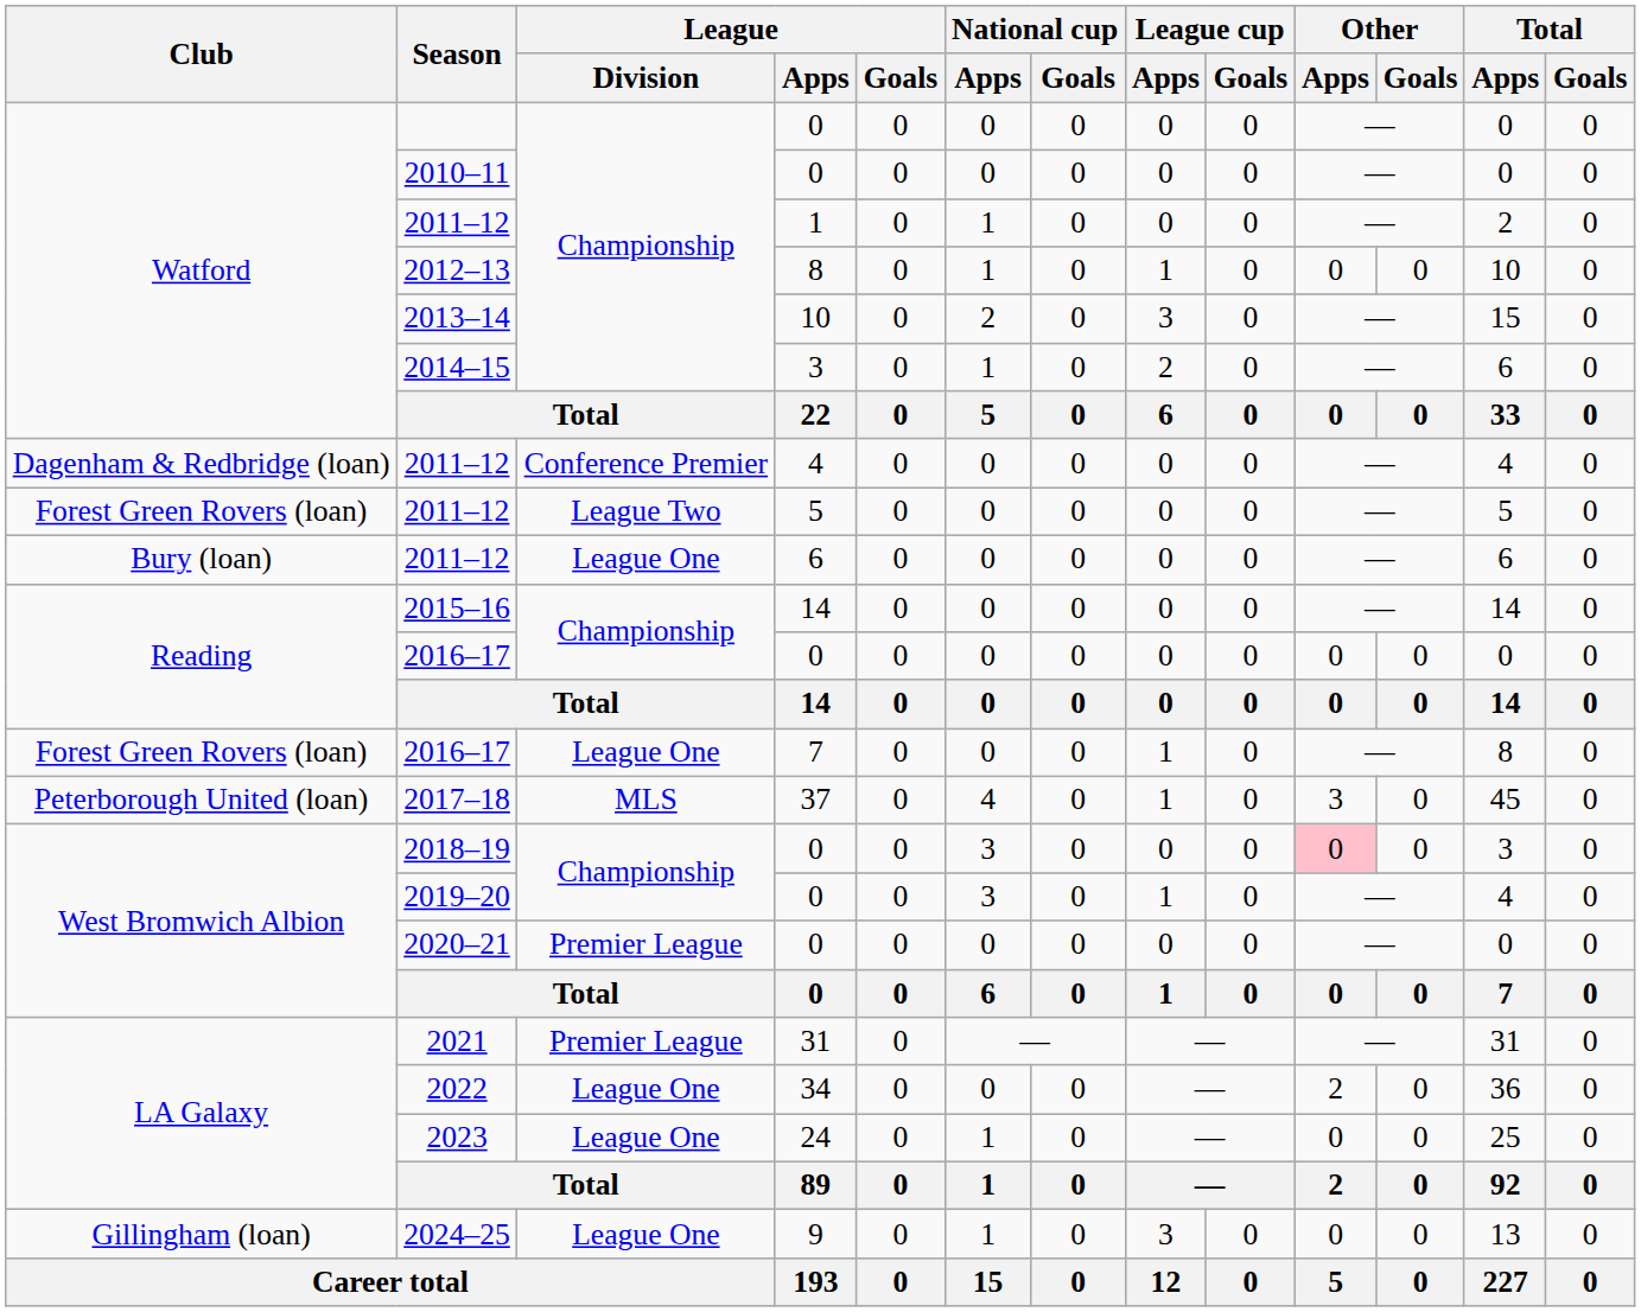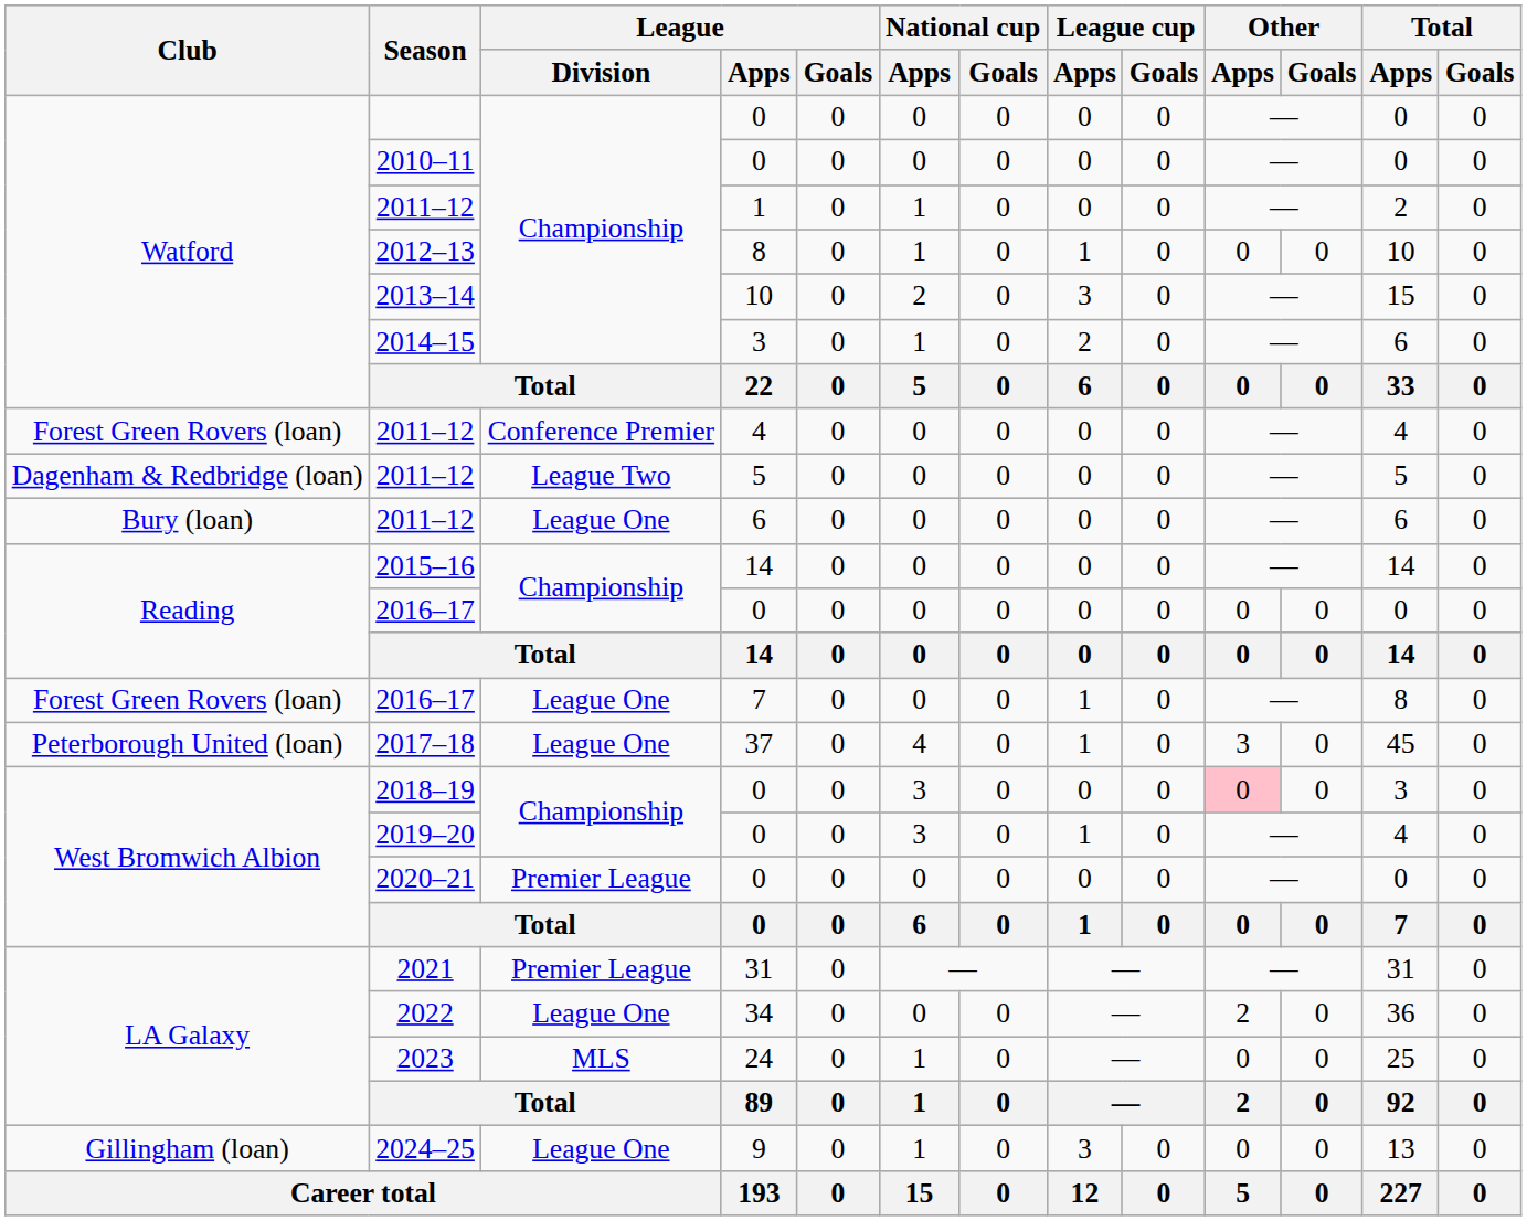2011–12 / 4 | Club: Dagenham & Redbridge (loan) -> Forest Green Rovers (loan)
2011–12 / 5 | Club: Forest Green Rovers (loan) -> Dagenham & Redbridge (loan)
2017–18 | League / Division: MLS -> League One
2023 | League / Division: League One -> MLS
